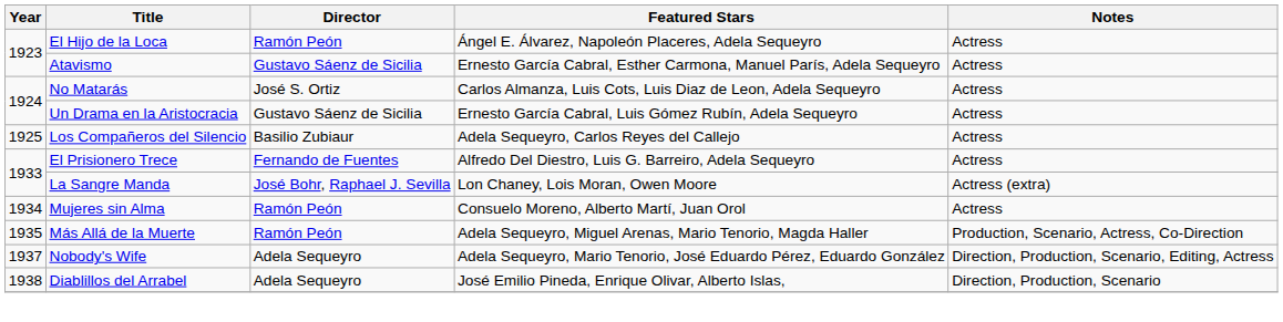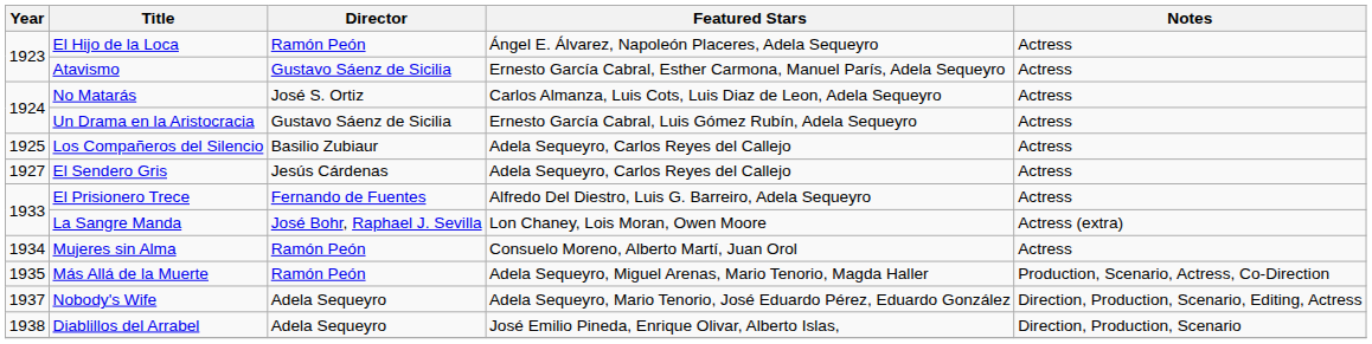+ row: 1927 | El Sendero Gris | Jesús Cárdenas | Adela Sequeyro, Carlos Reyes del Callejo | Actress
